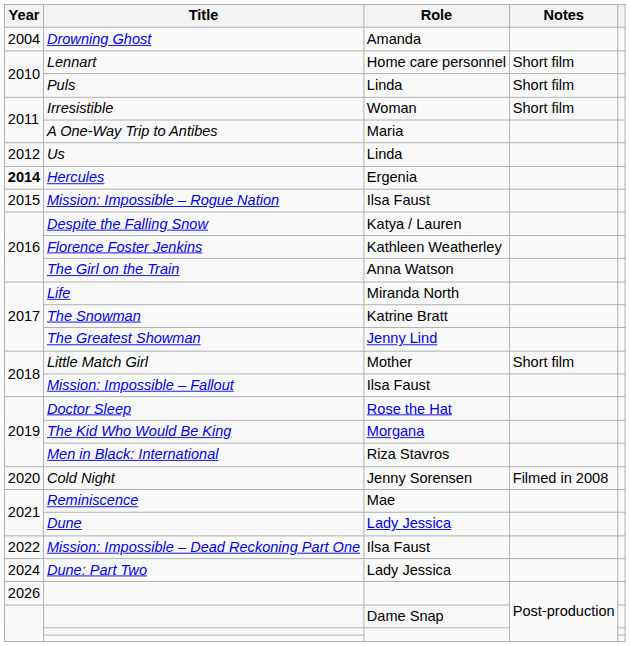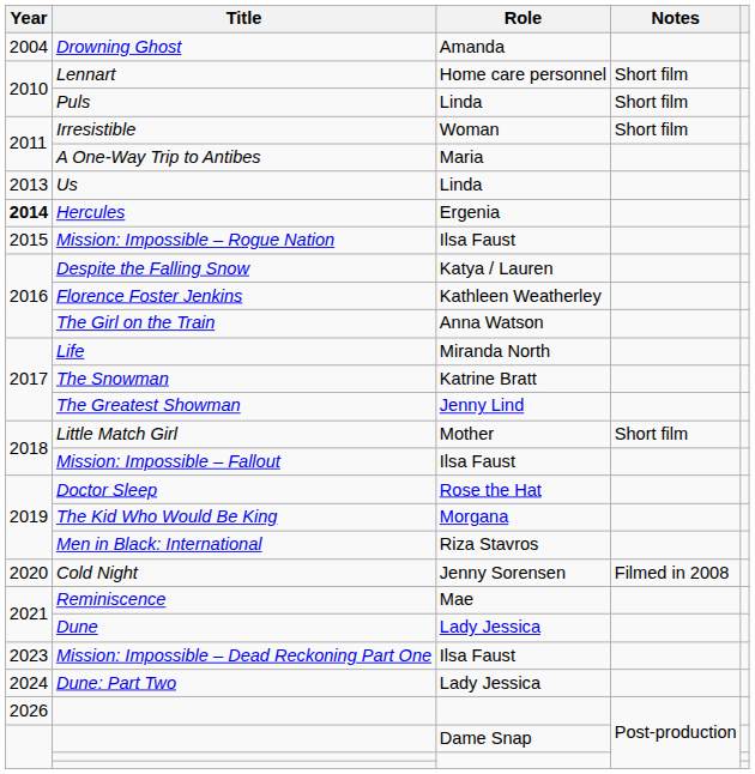Us | Year: 2012 -> 2013
Mission: Impossible – Dead Reckoning Part One | Year: 2022 -> 2023
